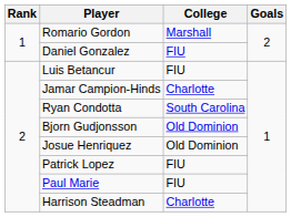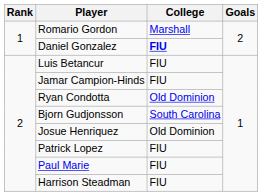Daniel Gonzalez | College: normal -> bold
Jamar Campion-Hinds | College: Charlotte -> FIU
Ryan Condotta | College: South Carolina -> Old Dominion
Bjorn Gudjonsson | College: Old Dominion -> South Carolina
Harrison Steadman | College: Charlotte -> FIU
